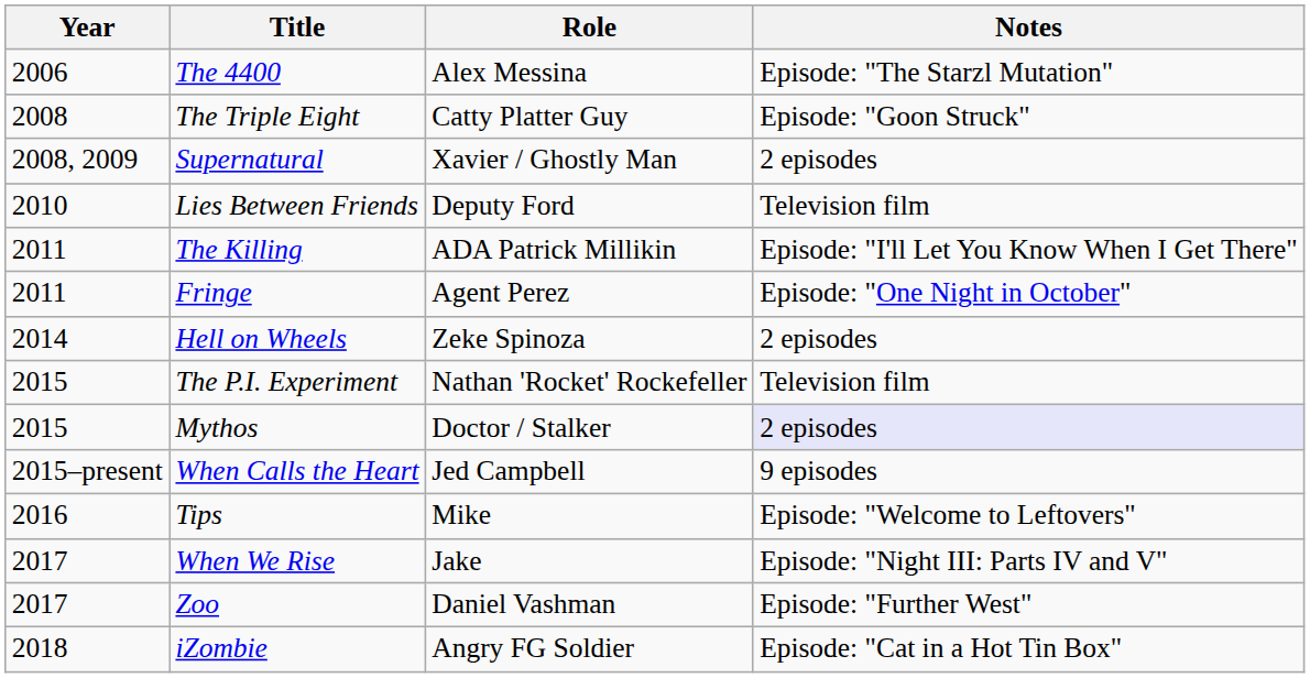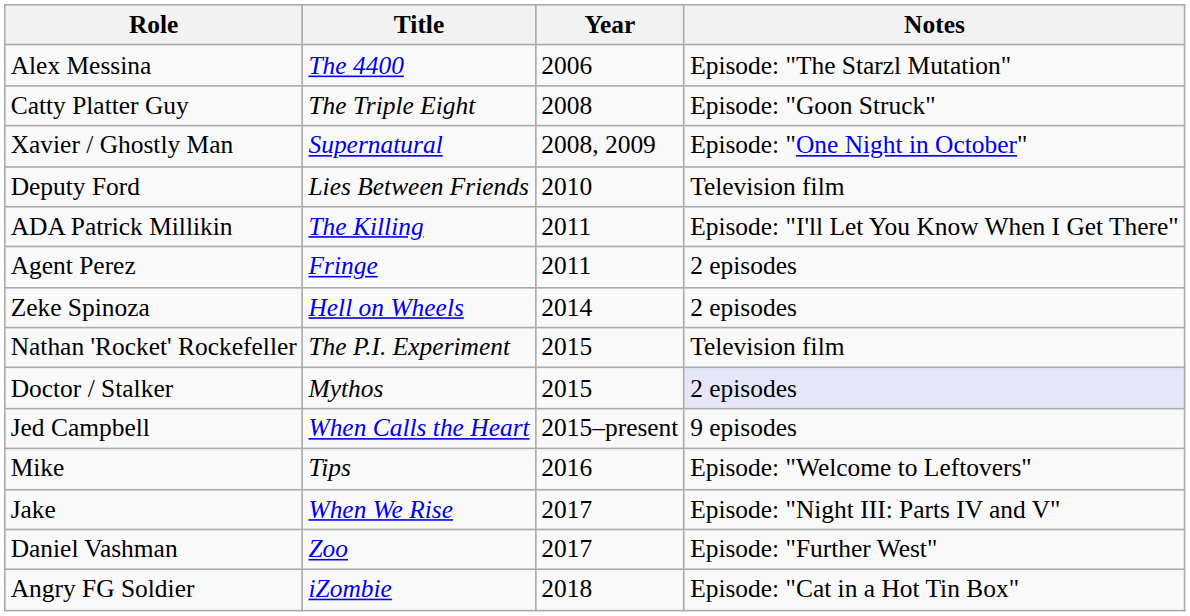columns swapped: Year <-> Role
Supernatural | Notes: 2 episodes -> Episode: "One Night in October"
Fringe | Notes: Episode: "One Night in October" -> 2 episodes
